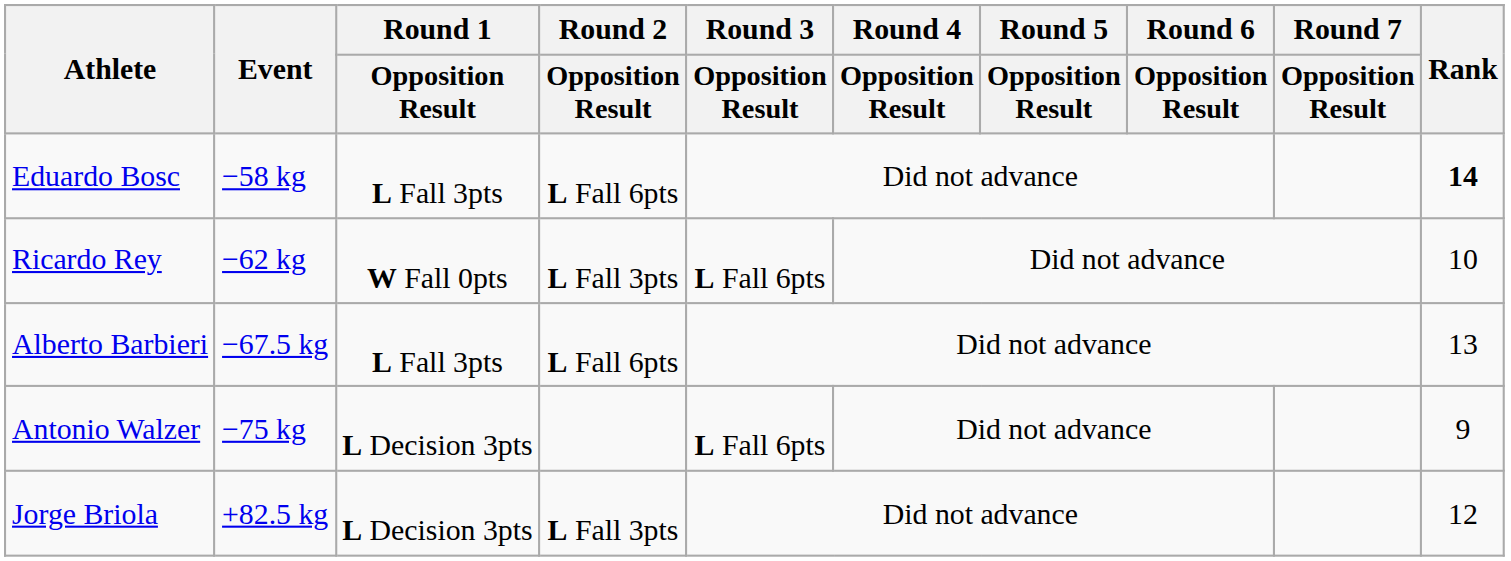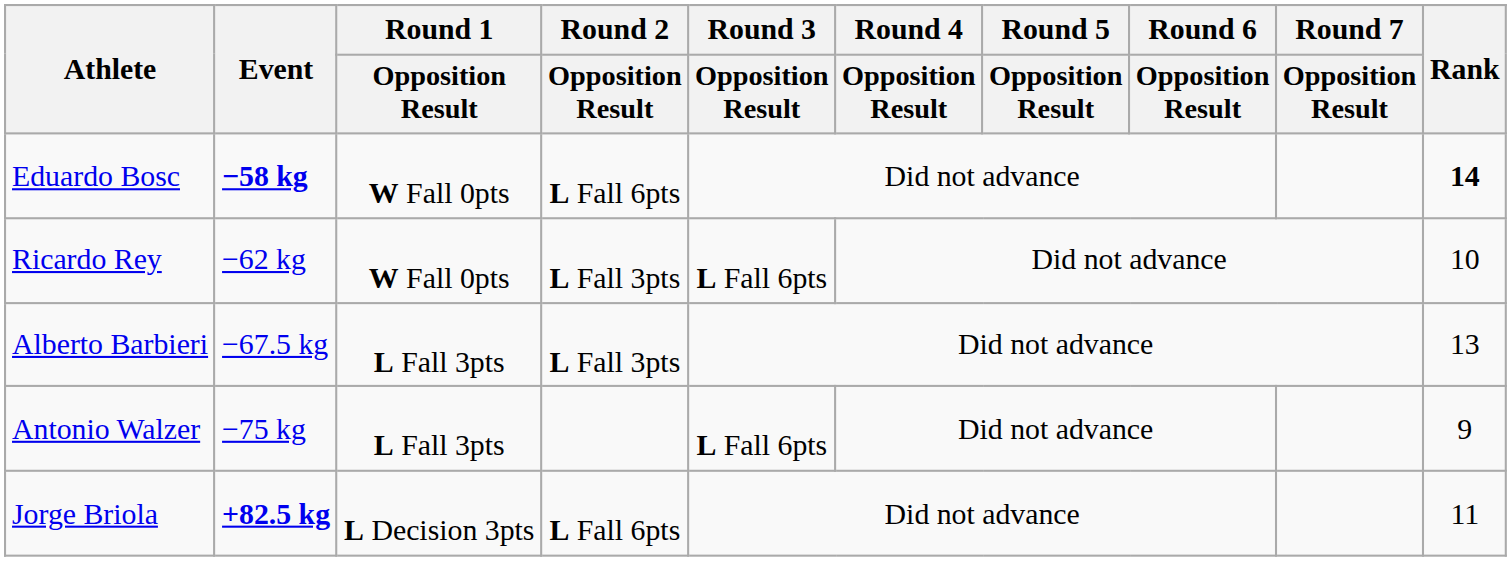Eduardo Bosc | Event: normal -> bold
Eduardo Bosc | Round 1 / Opposition Result: L Fall 3pts -> W Fall 0pts
Alberto Barbieri | Round 2 / Opposition Result: L Fall 6pts -> L Fall 3pts
Antonio Walzer | Round 1 / Opposition Result: L Decision 3pts -> L Fall 3pts
Jorge Briola | Event: normal -> bold
Jorge Briola | Round 2 / Opposition Result: L Fall 3pts -> L Fall 6pts
Jorge Briola | Rank: 12 -> 11
